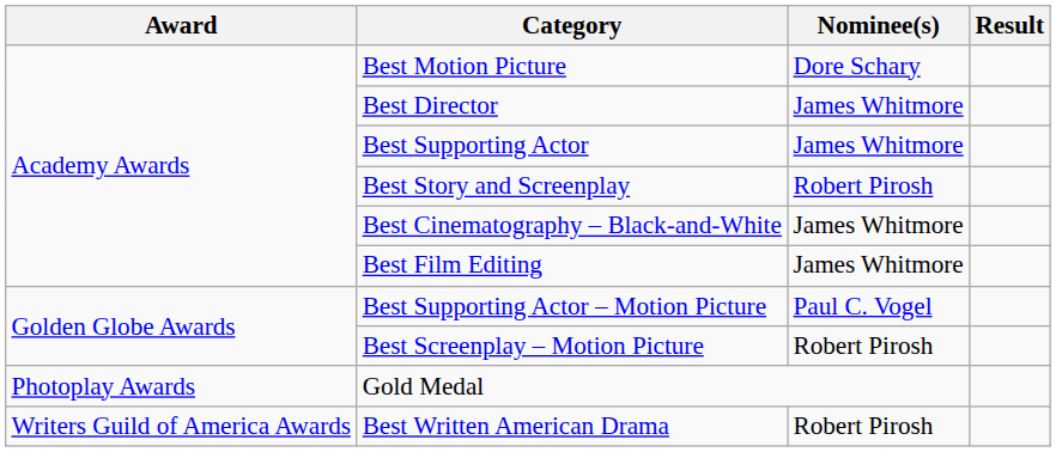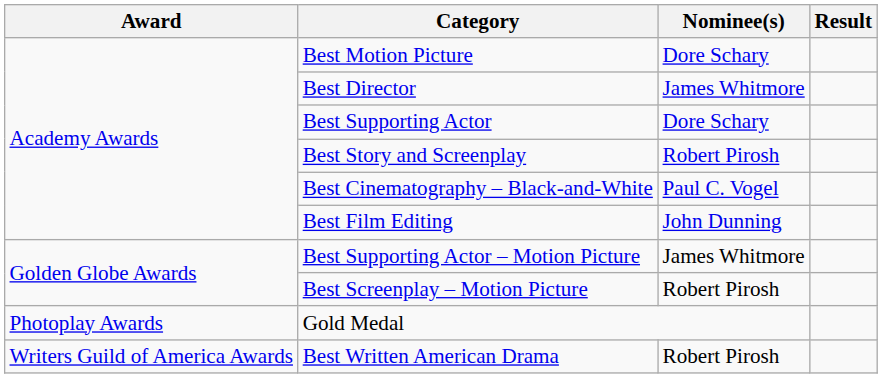Best Supporting Actor | Nominee(s): James Whitmore -> Dore Schary
Best Cinematography – Black-and-White | Nominee(s): James Whitmore -> Paul C. Vogel
Best Film Editing | Nominee(s): James Whitmore -> John Dunning
Best Supporting Actor – Motion Picture | Nominee(s): Paul C. Vogel -> James Whitmore
